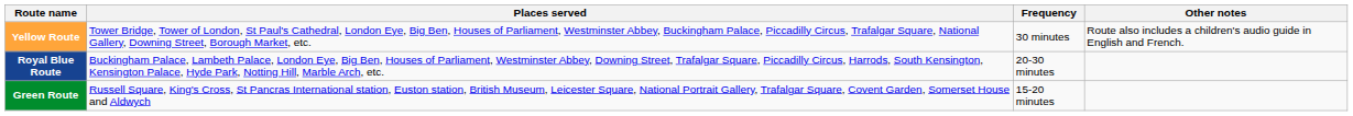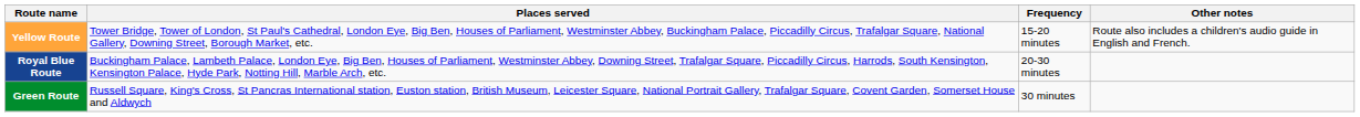Yellow Route | Frequency: 30 minutes -> 15-20 minutes
Green Route | Frequency: 15-20 minutes -> 30 minutes
